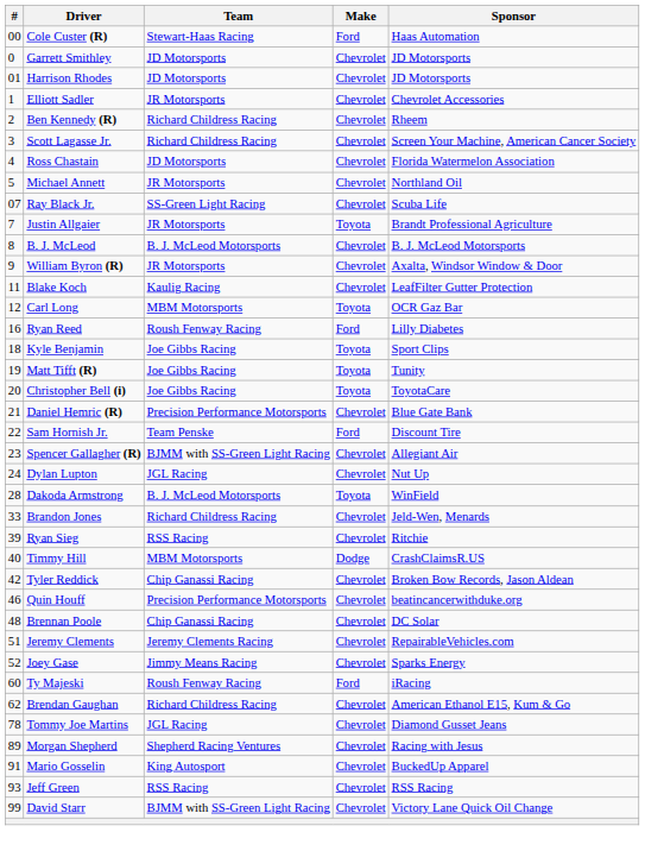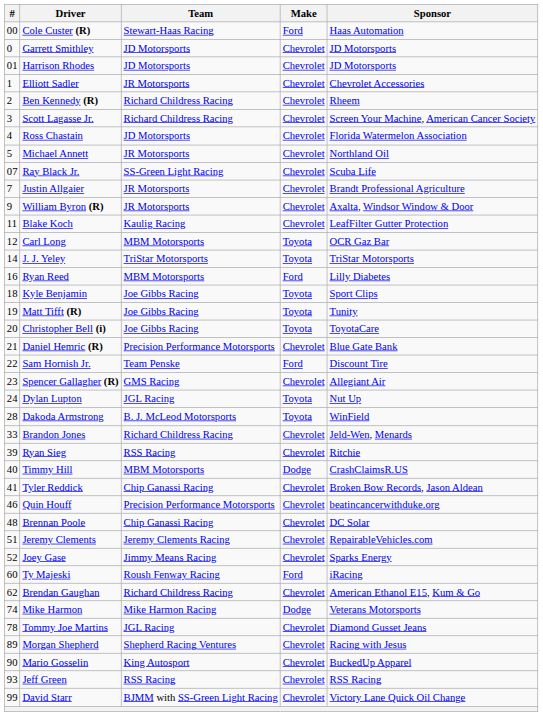Justin Allgaier | Make: Toyota -> Chevrolet
- row: 8 | B. J. McLeod | B. J. McLeod Motorsports | Chevrolet | B. J. McLeod Motorsports
+ row: 14 | J. J. Yeley | TriStar Motorsports | Toyota | TriStar Motorsports
Ryan Reed | Team: Roush Fenway Racing -> MBM Motorsports
Spencer Gallagher (R) | Team: BJMM with SS-Green Light Racing -> GMS Racing
Dylan Lupton | Make: Chevrolet -> Toyota
Tyler Reddick | #: 42 -> 41
+ row: 74 | Mike Harmon | Mike Harmon Racing | Dodge | Veterans Motorsports
Mario Gosselin | #: 91 -> 90
